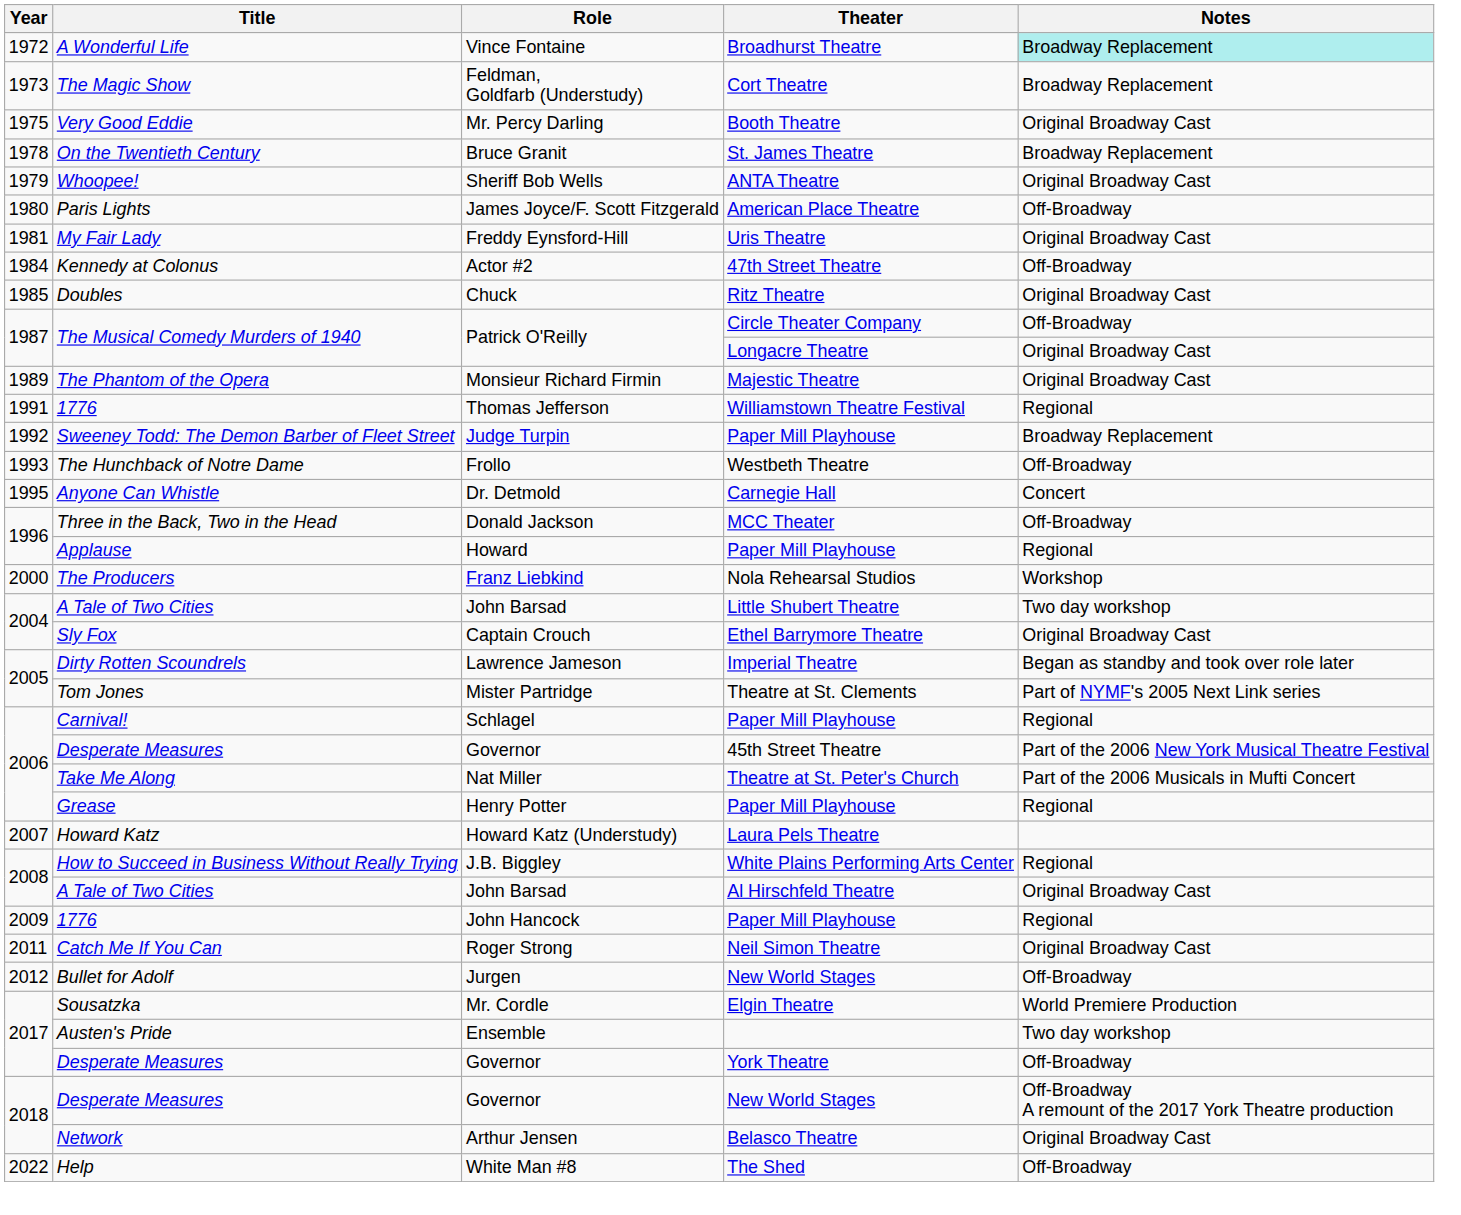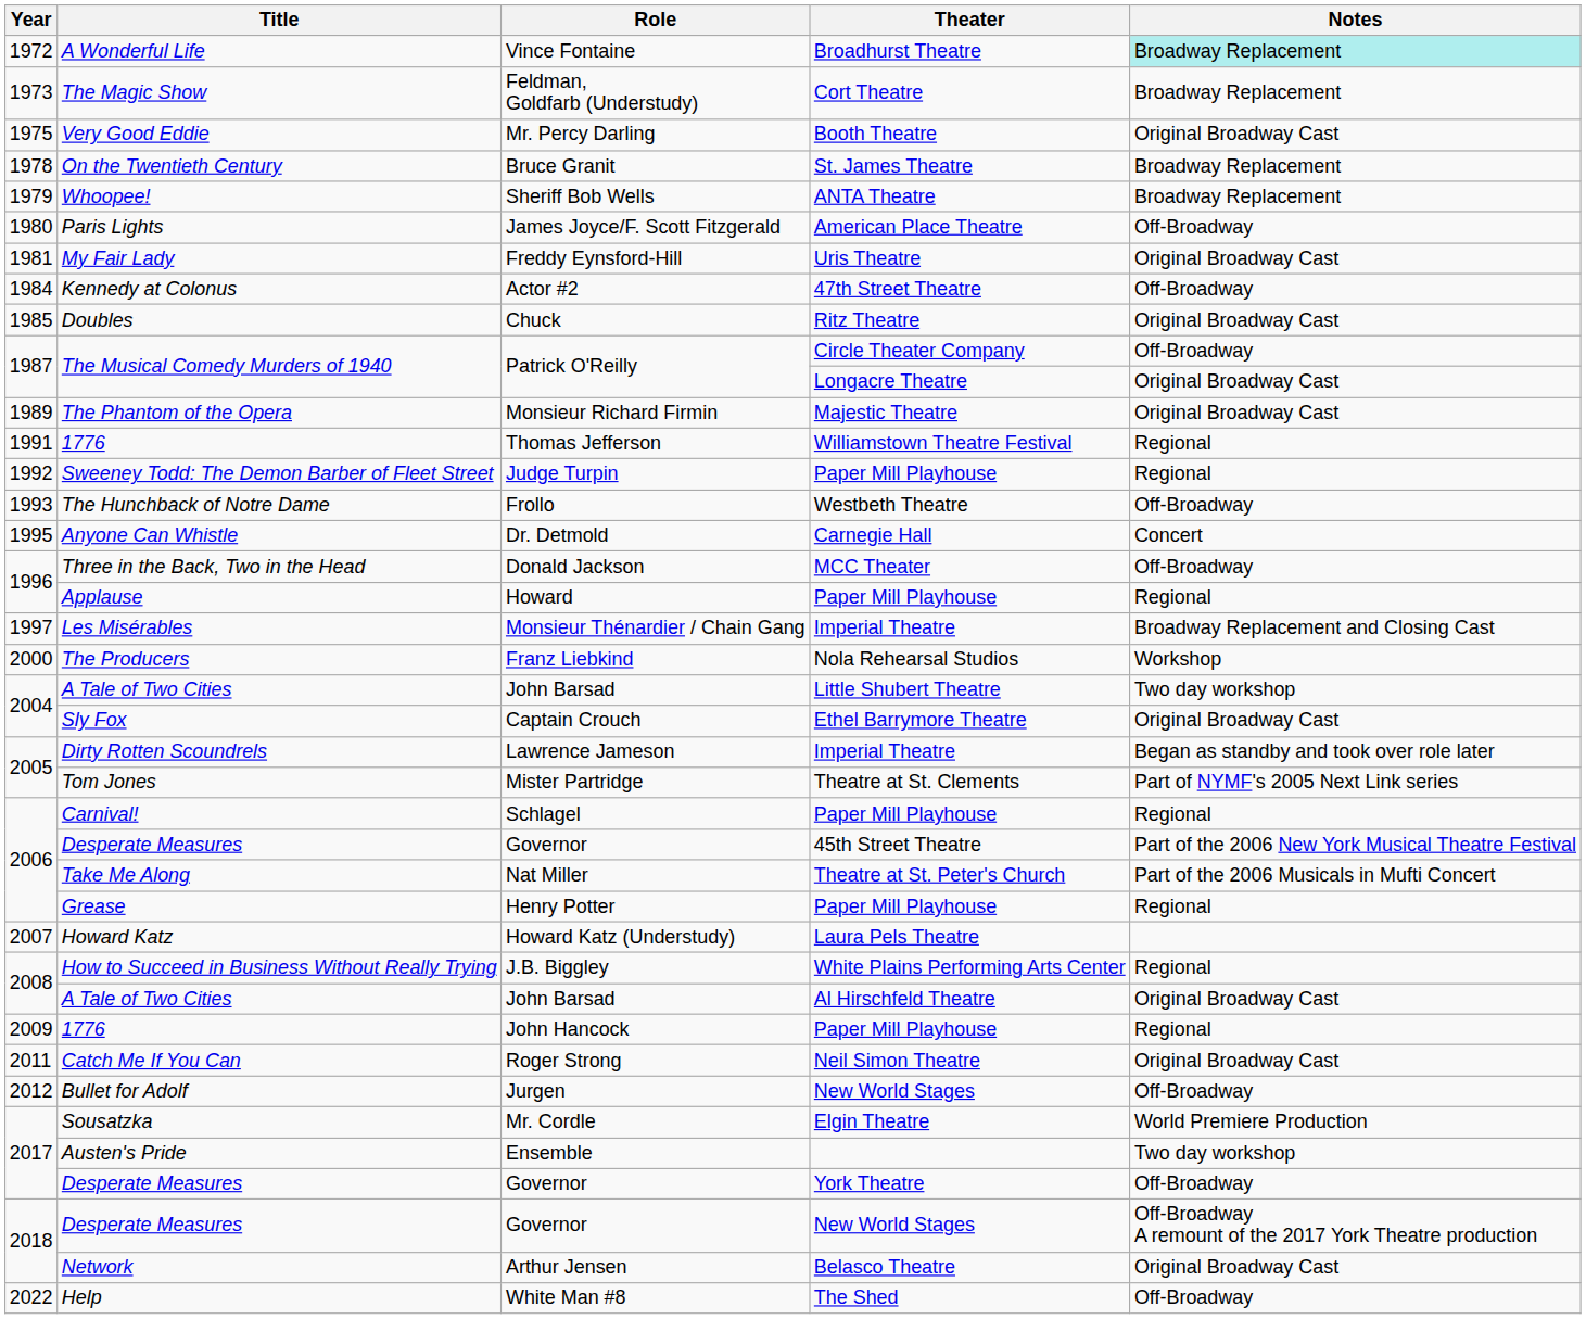Sheriff Bob Wells | Notes: Original Broadway Cast -> Broadway Replacement
Judge Turpin | Notes: Broadway Replacement -> Regional
+ row: 1997 | Les Misérables | Monsieur Thénardier / Chain Gang | Imperial Theatre | Broadway Replacement and Closing Cast
